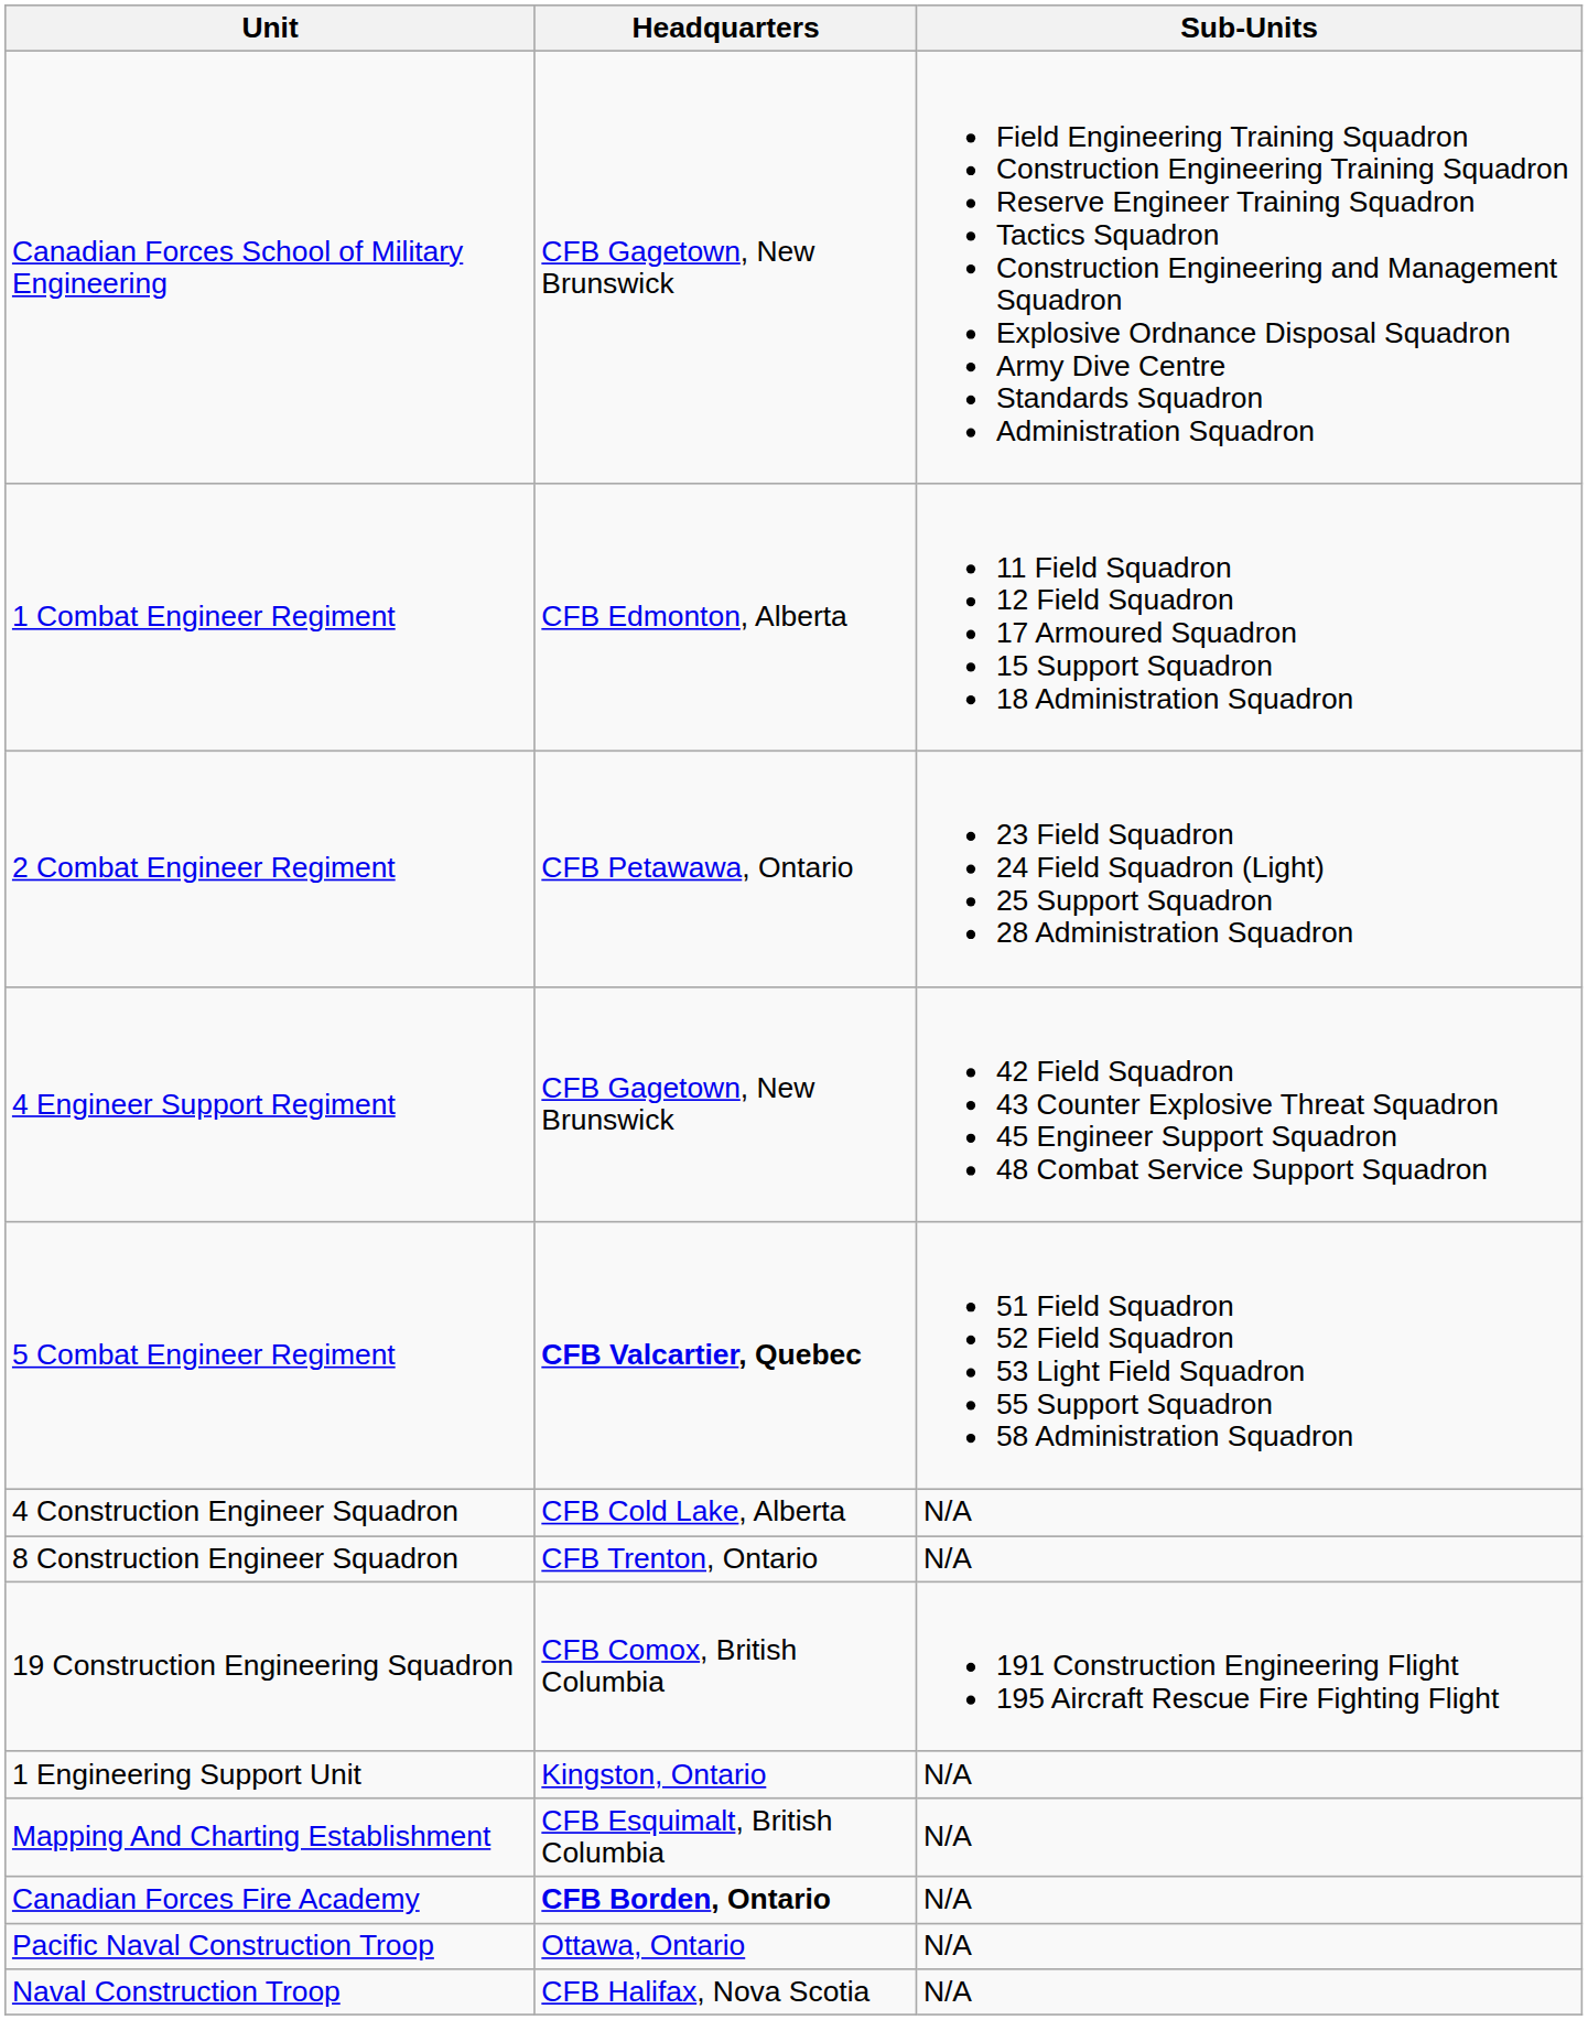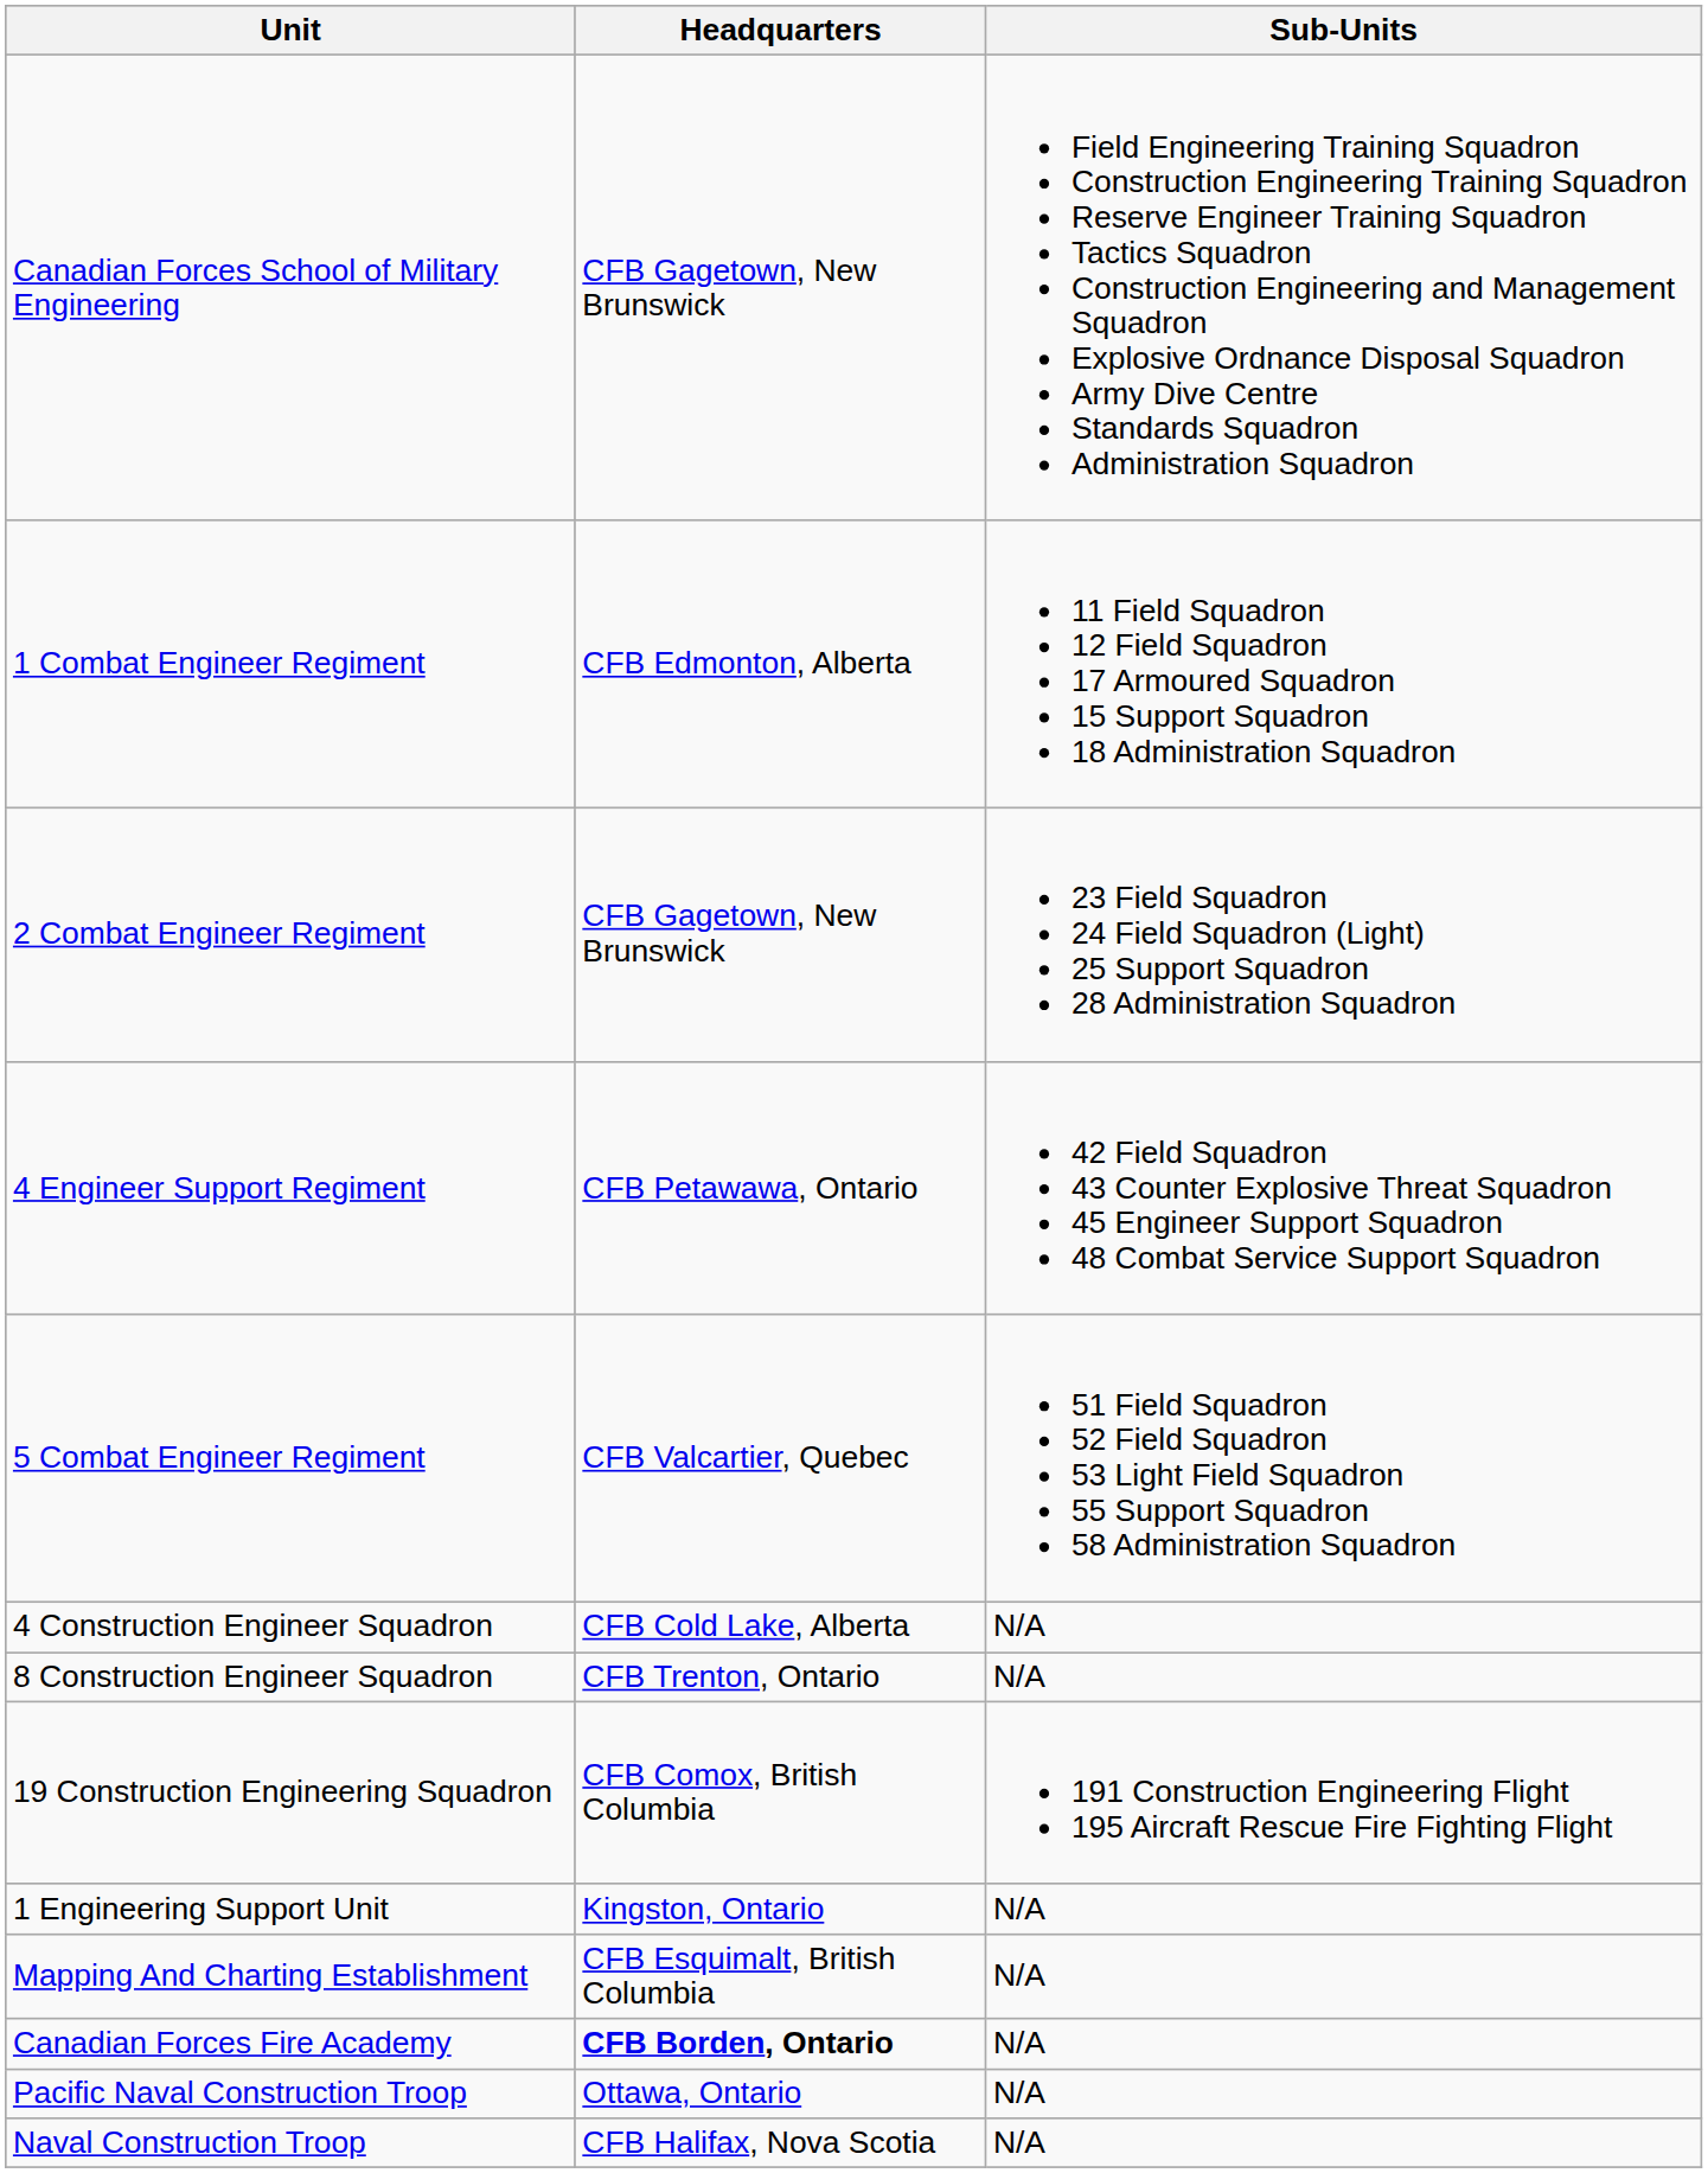2 Combat Engineer Regiment | Headquarters: CFB Petawawa, Ontario -> CFB Gagetown, New Brunswick
4 Engineer Support Regiment | Headquarters: CFB Gagetown, New Brunswick -> CFB Petawawa, Ontario
5 Combat Engineer Regiment | Headquarters: bold -> normal
